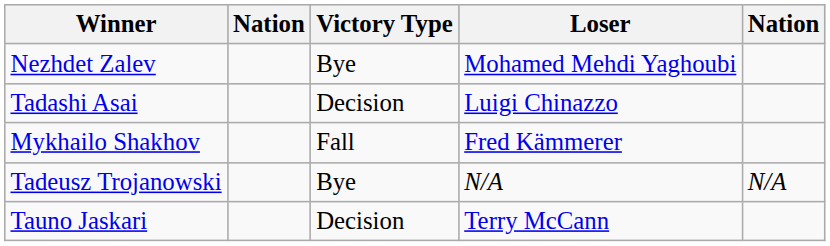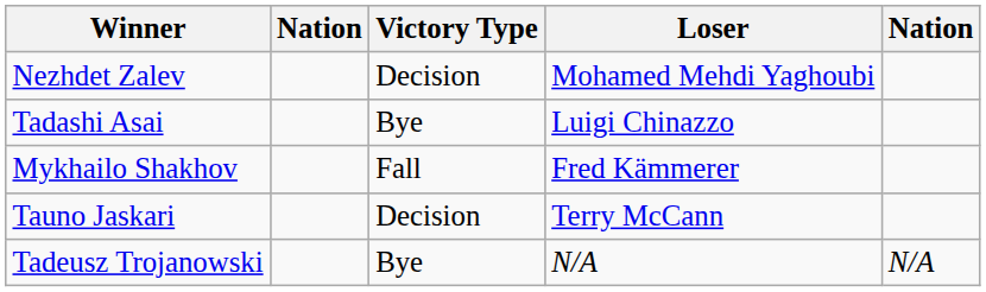Nezhdet Zalev | Victory Type: Bye -> Decision
Tadashi Asai | Victory Type: Decision -> Bye
rows swapped: Tauno Jaskari <-> Tadeusz Trojanowski
